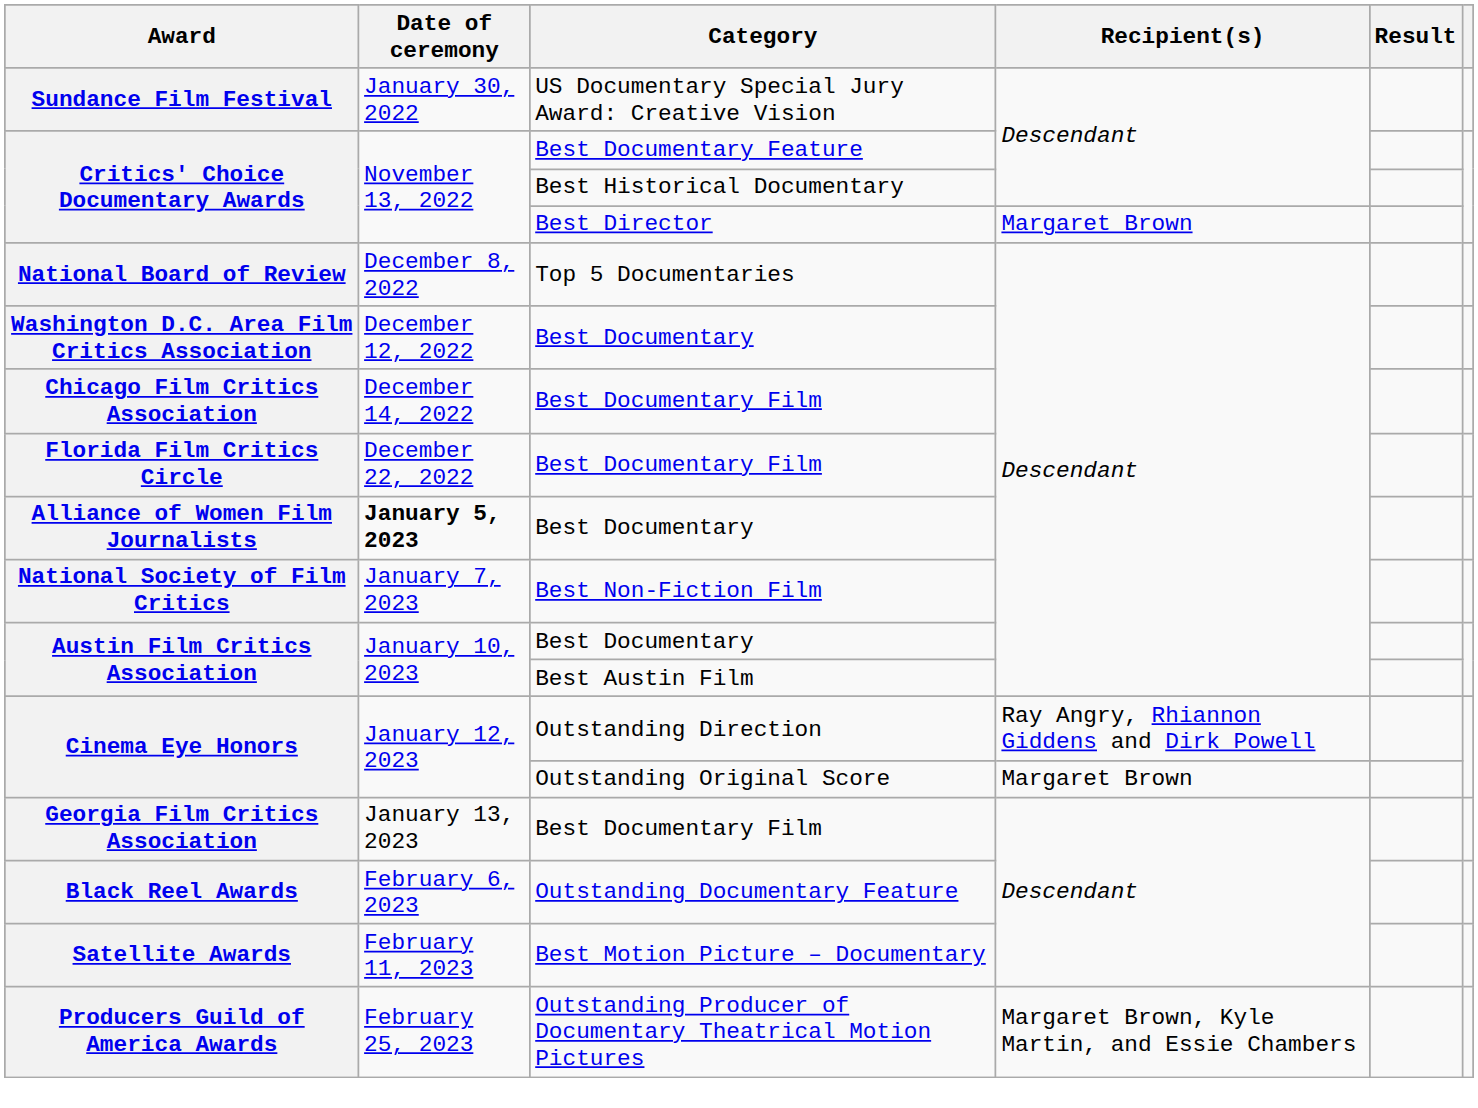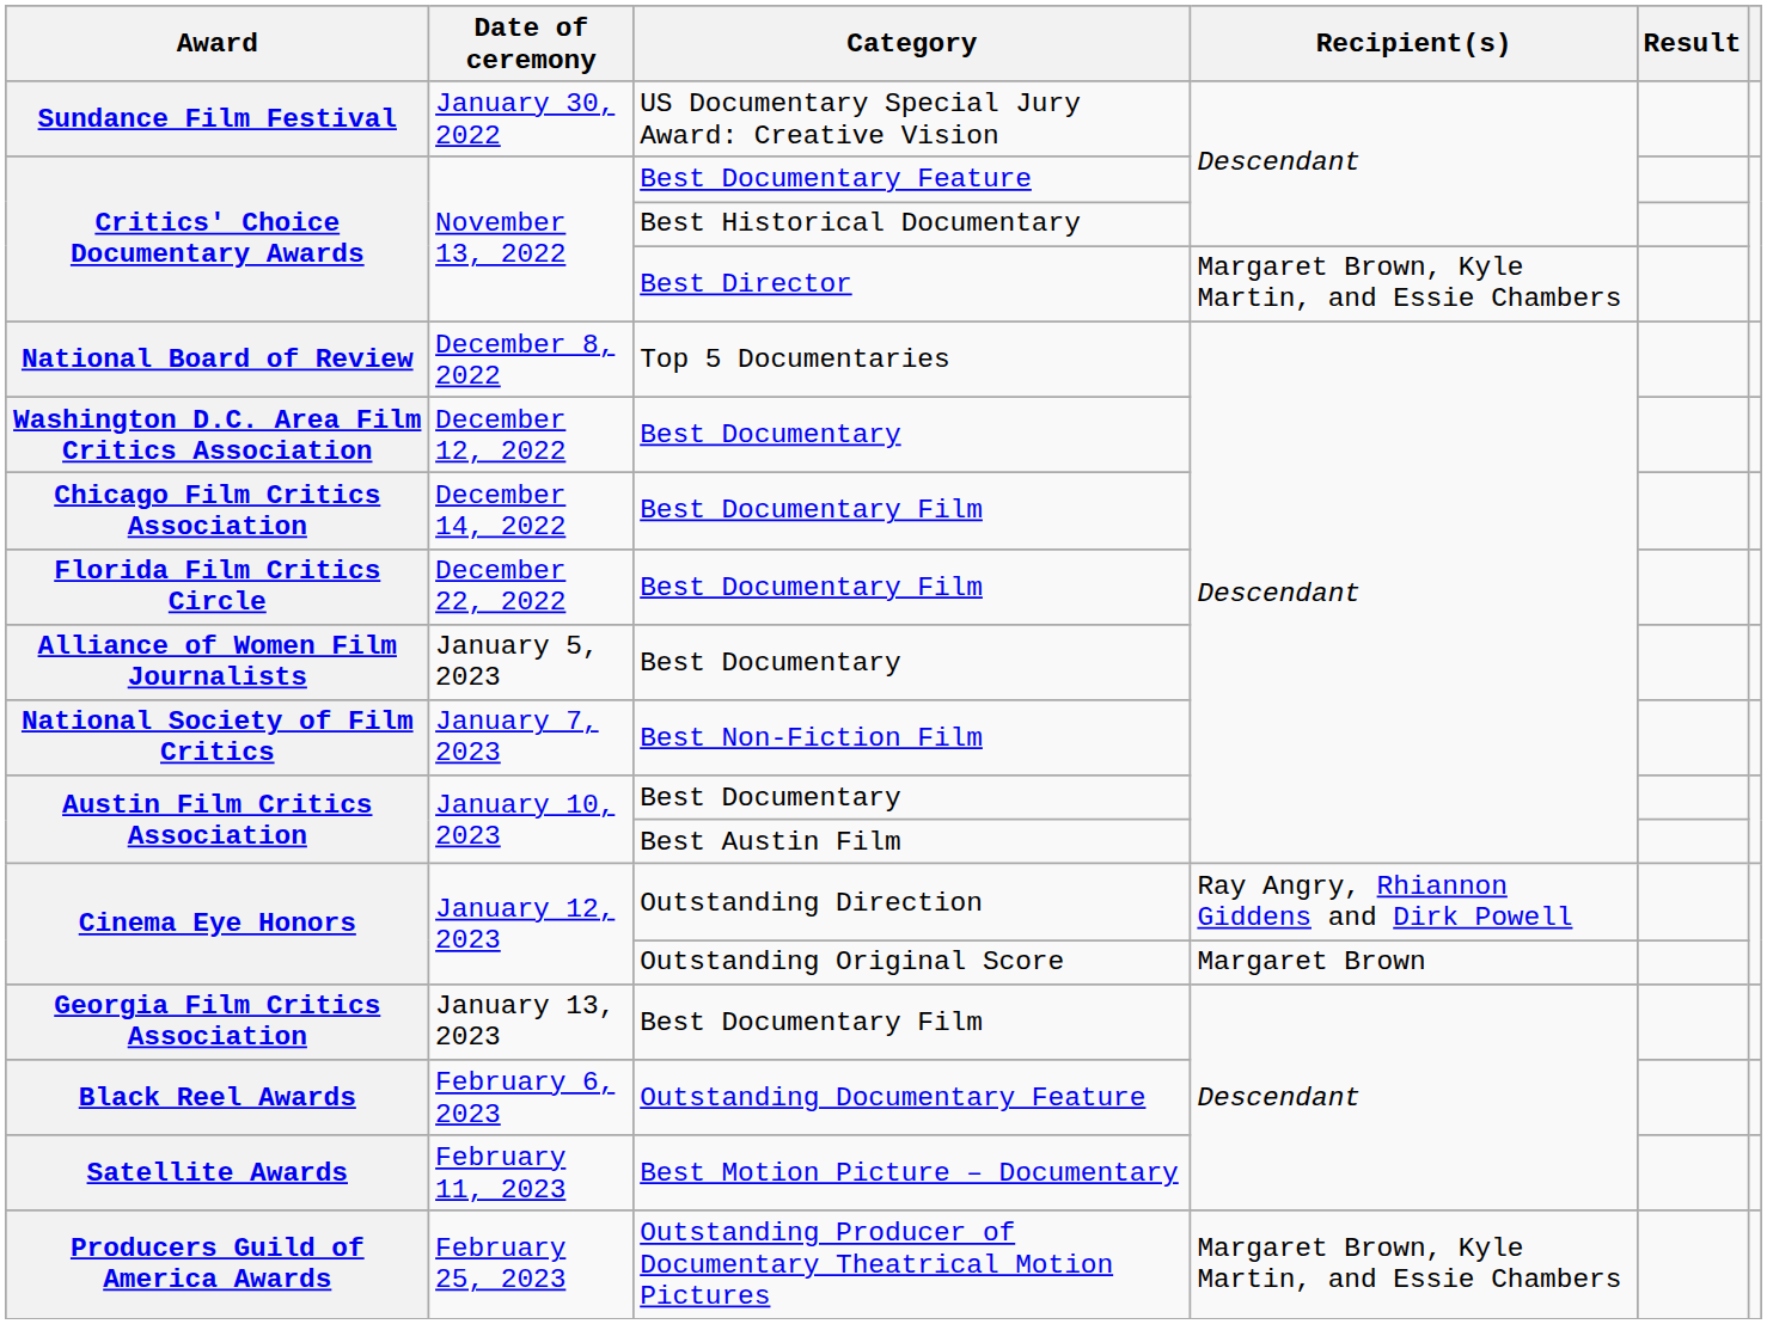Critics' Choice Documentary Awards / Best Director | Recipient(s): Margaret Brown -> Margaret Brown, Kyle Martin, and Essie Chambers
Alliance of Women Film Journalists | Date of ceremony: bold -> normal
